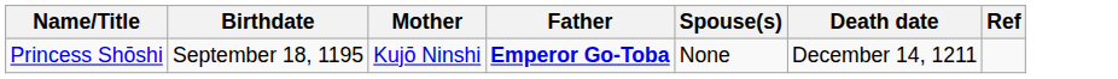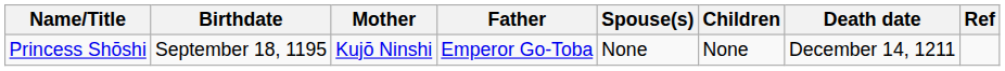+ column: Children | None
Princess Shōshi | Father: bold -> normal
